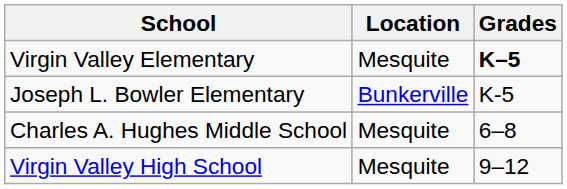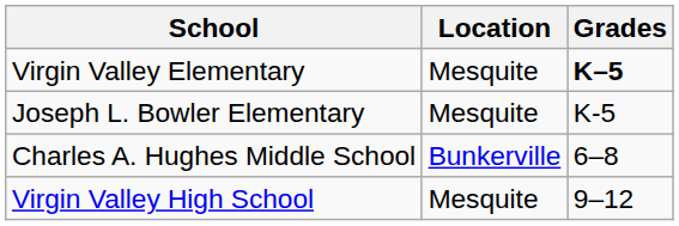Joseph L. Bowler Elementary | Location: Bunkerville -> Mesquite
Charles A. Hughes Middle School | Location: Mesquite -> Bunkerville
